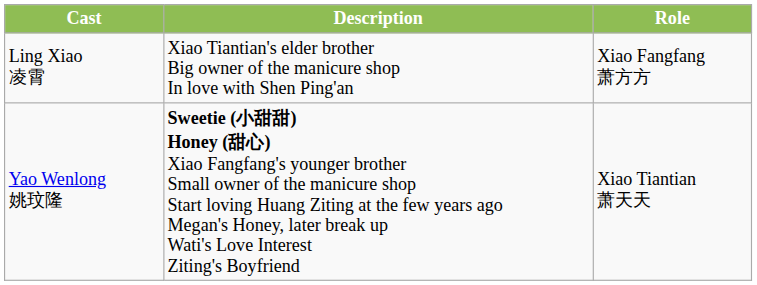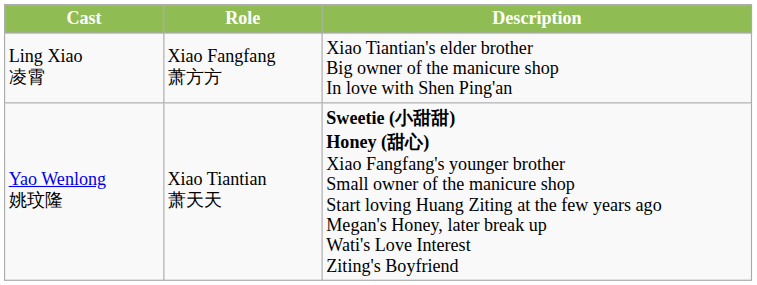columns swapped: Role <-> Description
